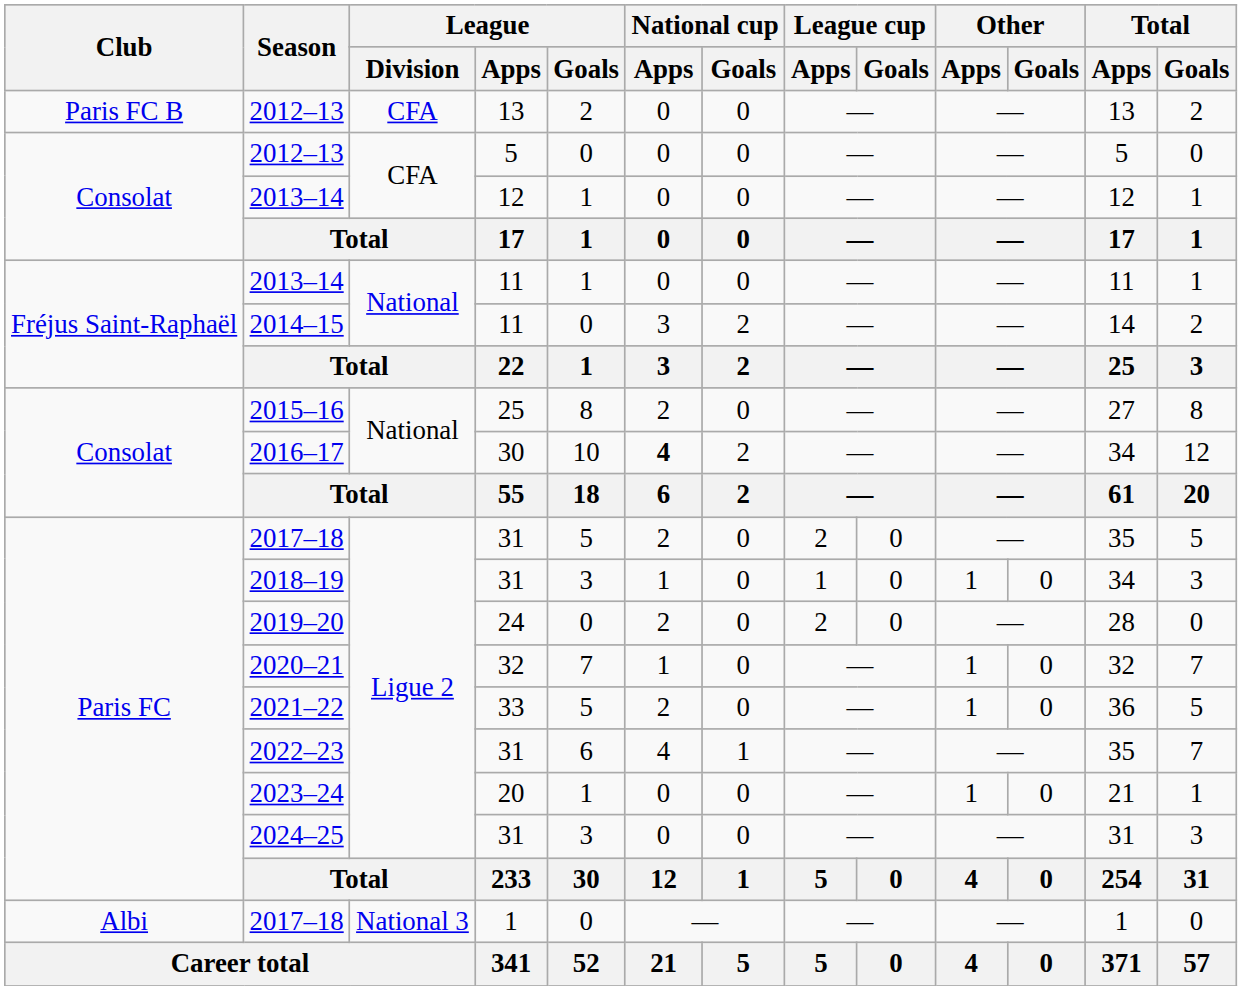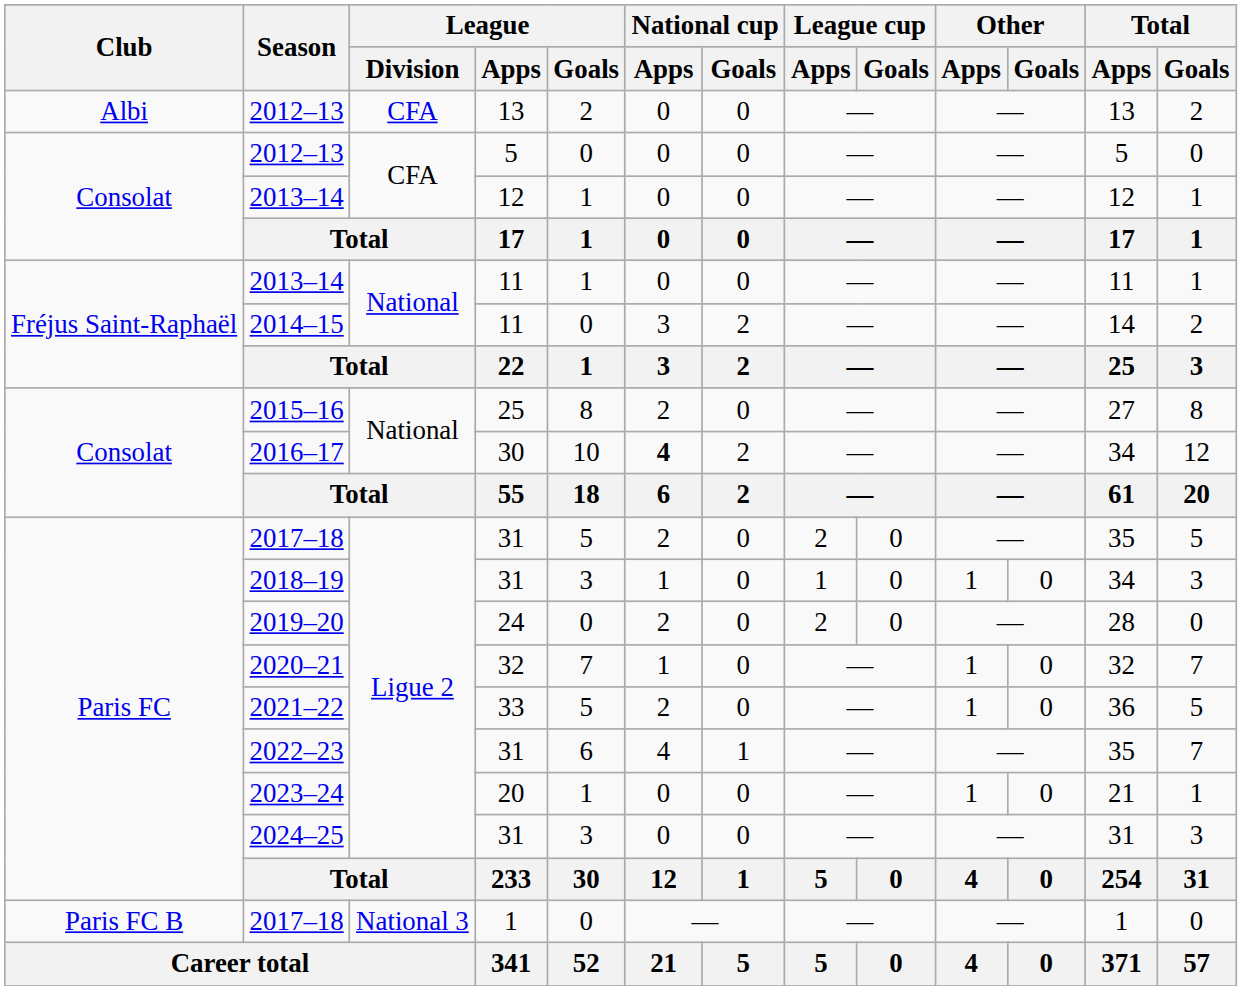2012–13 / 13 | Club: Paris FC B -> Albi
2017–18 / 1 | Club: Albi -> Paris FC B
